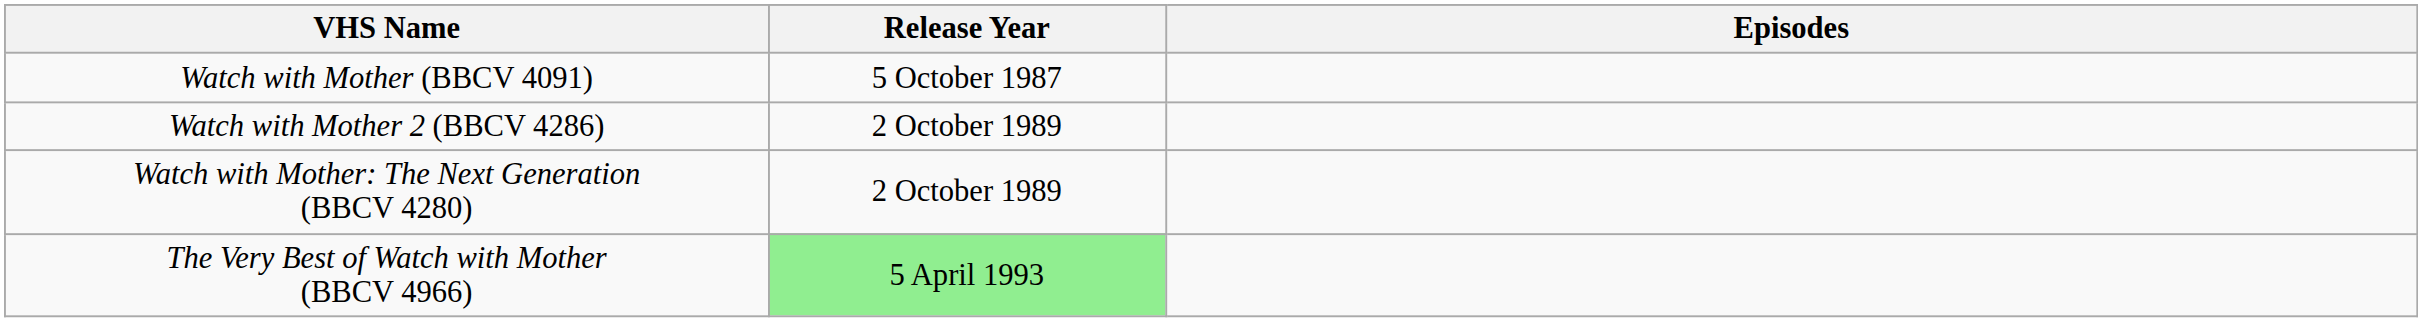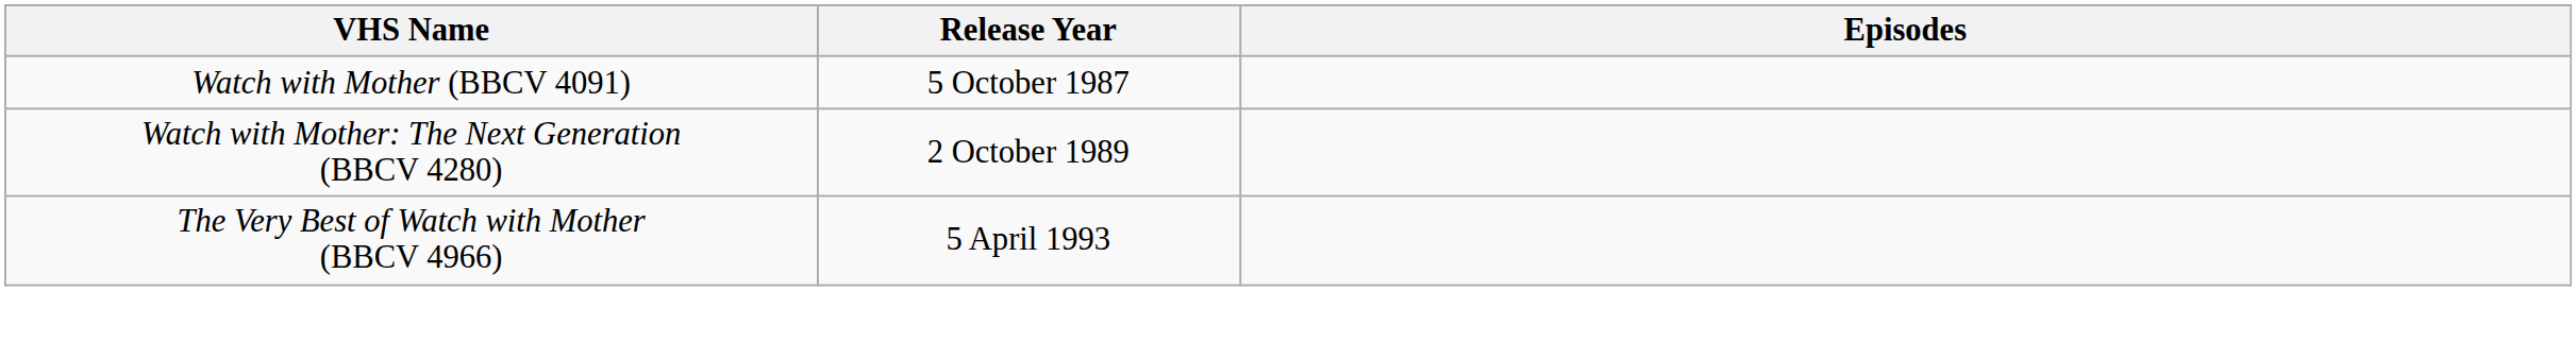- row: Watch with Mother 2 (BBCV 4286) | 2 October 1989
The Very Best of Watch with Mother (BBCV 4966) | Release Year: lightgreen background -> no background
